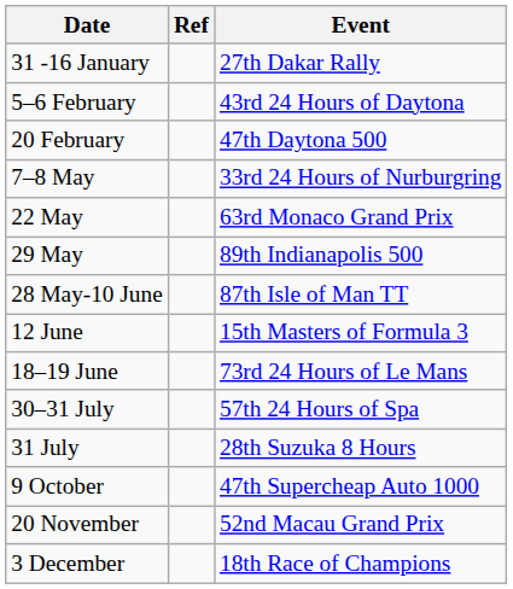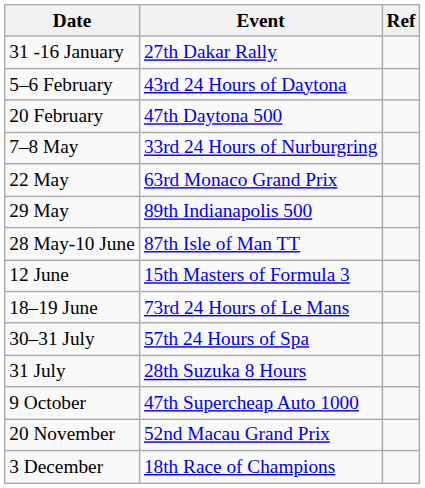columns swapped: Event <-> Ref
